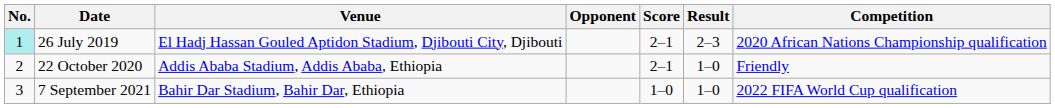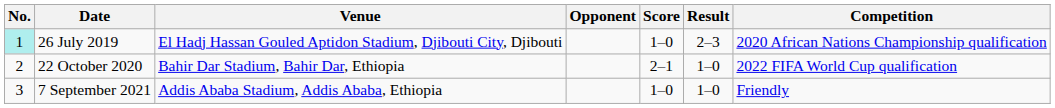26 July 2019 | Score: 2–1 -> 1–0
22 October 2020 | Venue: Addis Ababa Stadium, Addis Ababa, Ethiopia -> Bahir Dar Stadium, Bahir Dar, Ethiopia
22 October 2020 | Competition: Friendly -> 2022 FIFA World Cup qualification
7 September 2021 | Venue: Bahir Dar Stadium, Bahir Dar, Ethiopia -> Addis Ababa Stadium, Addis Ababa, Ethiopia
7 September 2021 | Competition: 2022 FIFA World Cup qualification -> Friendly
